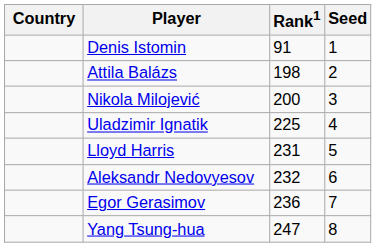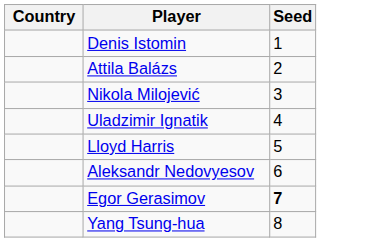- column: Rank1 | 91 | 198 | 200 | 225 | 231 | 232 | 236 | 247
Egor Gerasimov | Seed: normal -> bold
